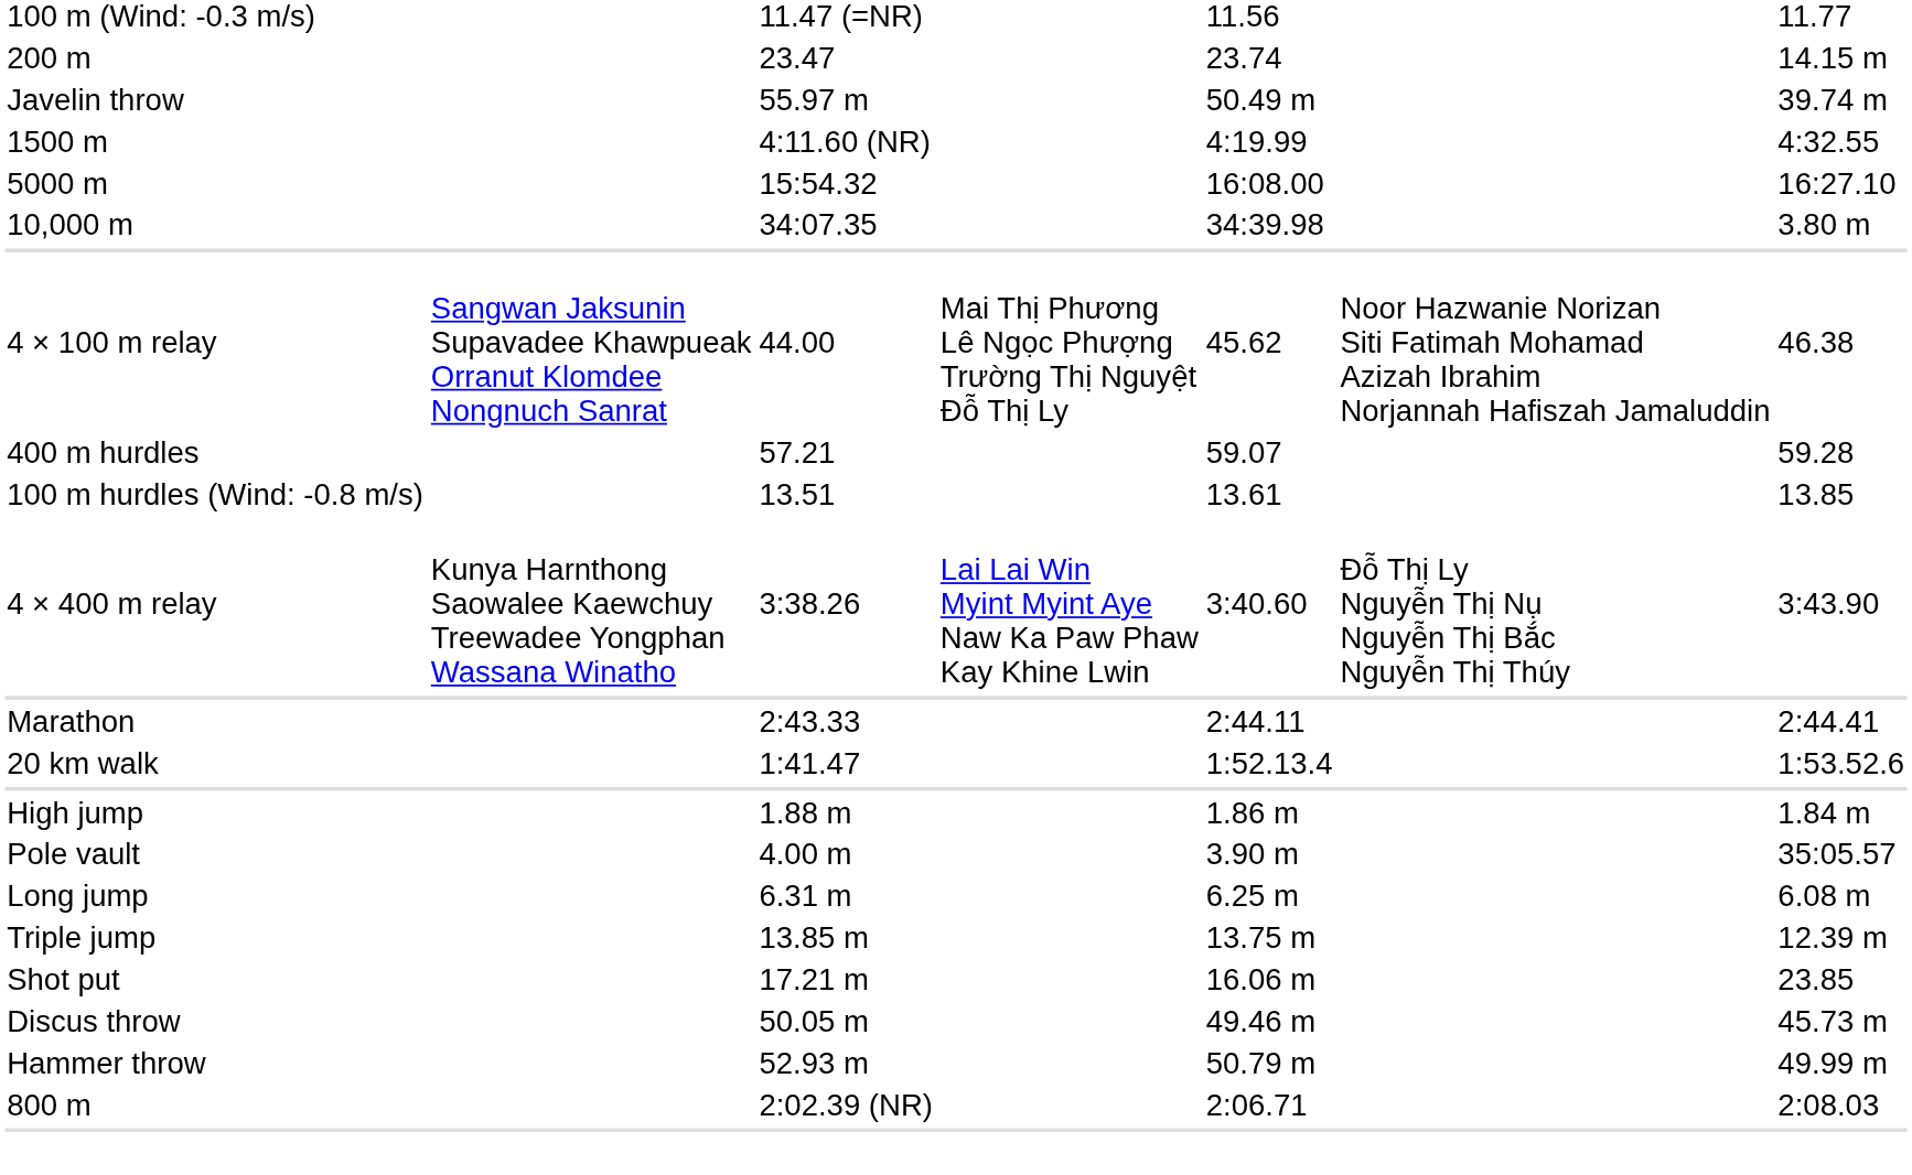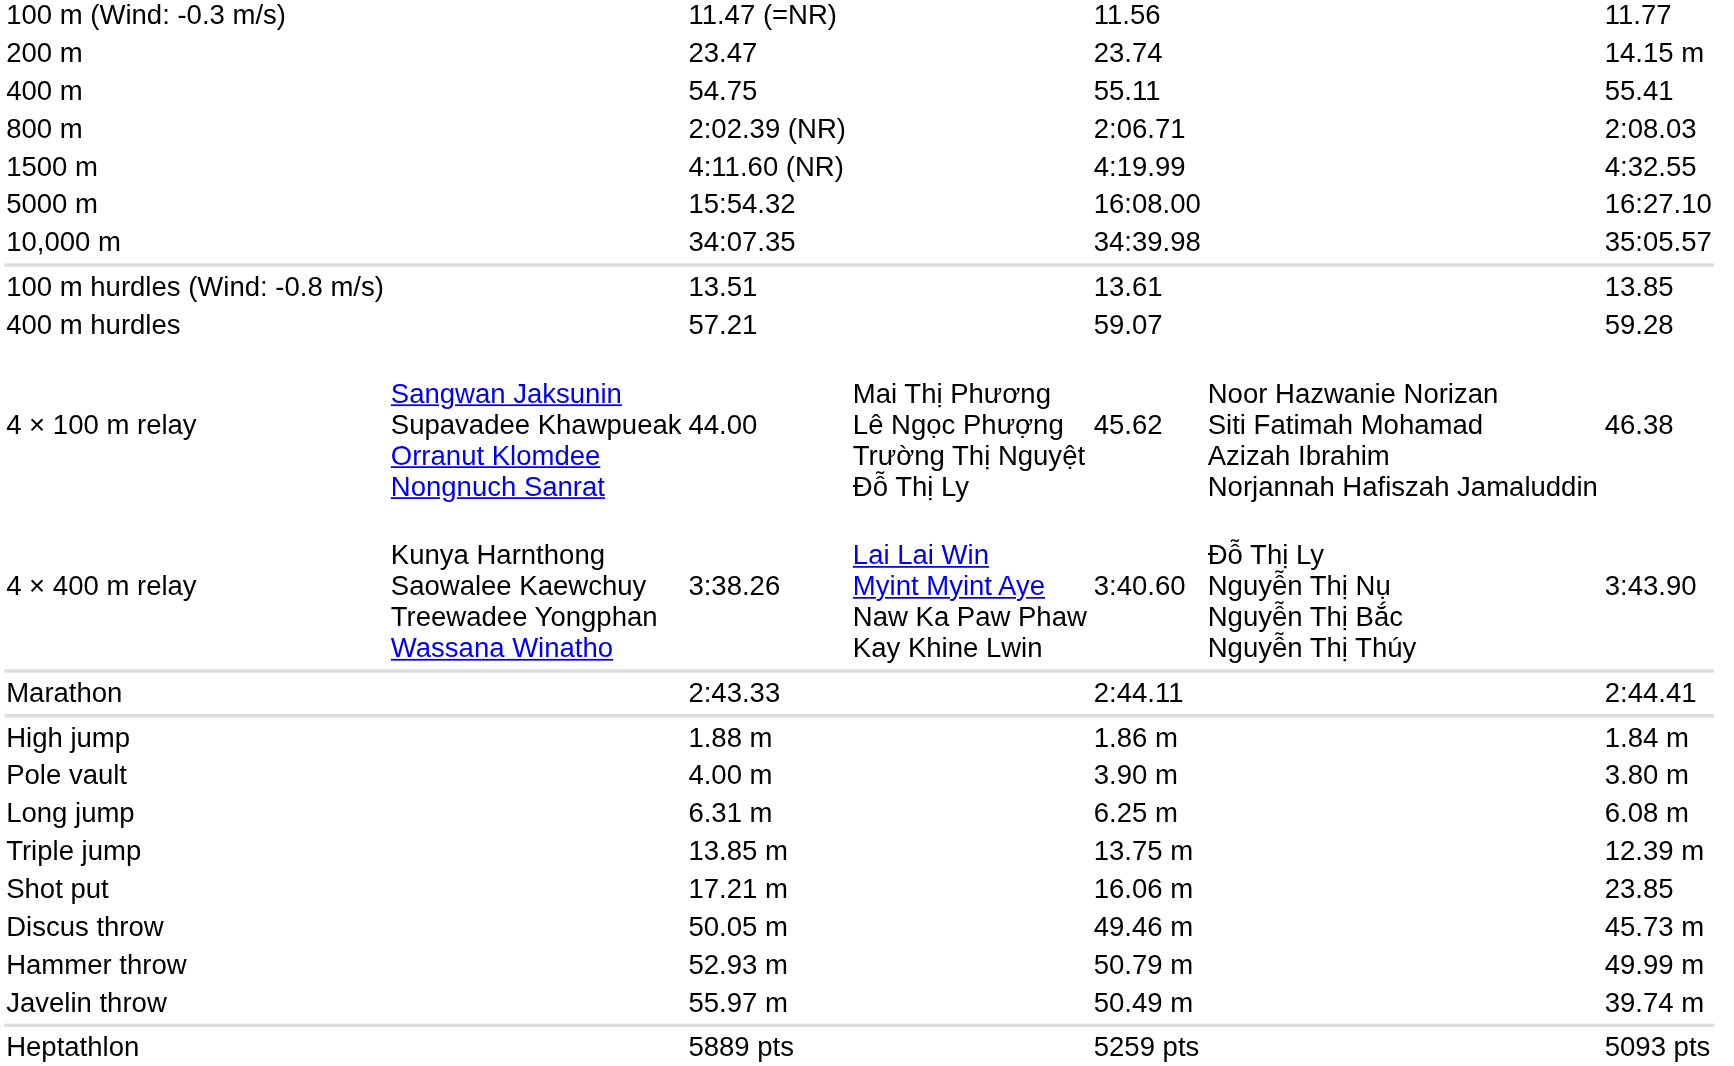+ row: 400 m | 54.75 | 55.11 | 55.41
rows swapped: 800 m <-> Javelin throw
10,000 m | column 7: 3.80 m -> 35:05.57
rows swapped: 100 m hurdles (Wind: -0.8 m/s) <-> 4 × 100 m relay
- row: 20 km walk | 1:41.47 | 1:52.13.4 | 1:53.52.6
Pole vault | column 7: 35:05.57 -> 3.80 m
+ row: Heptathlon | 5889 pts | 5259 pts | 5093 pts
